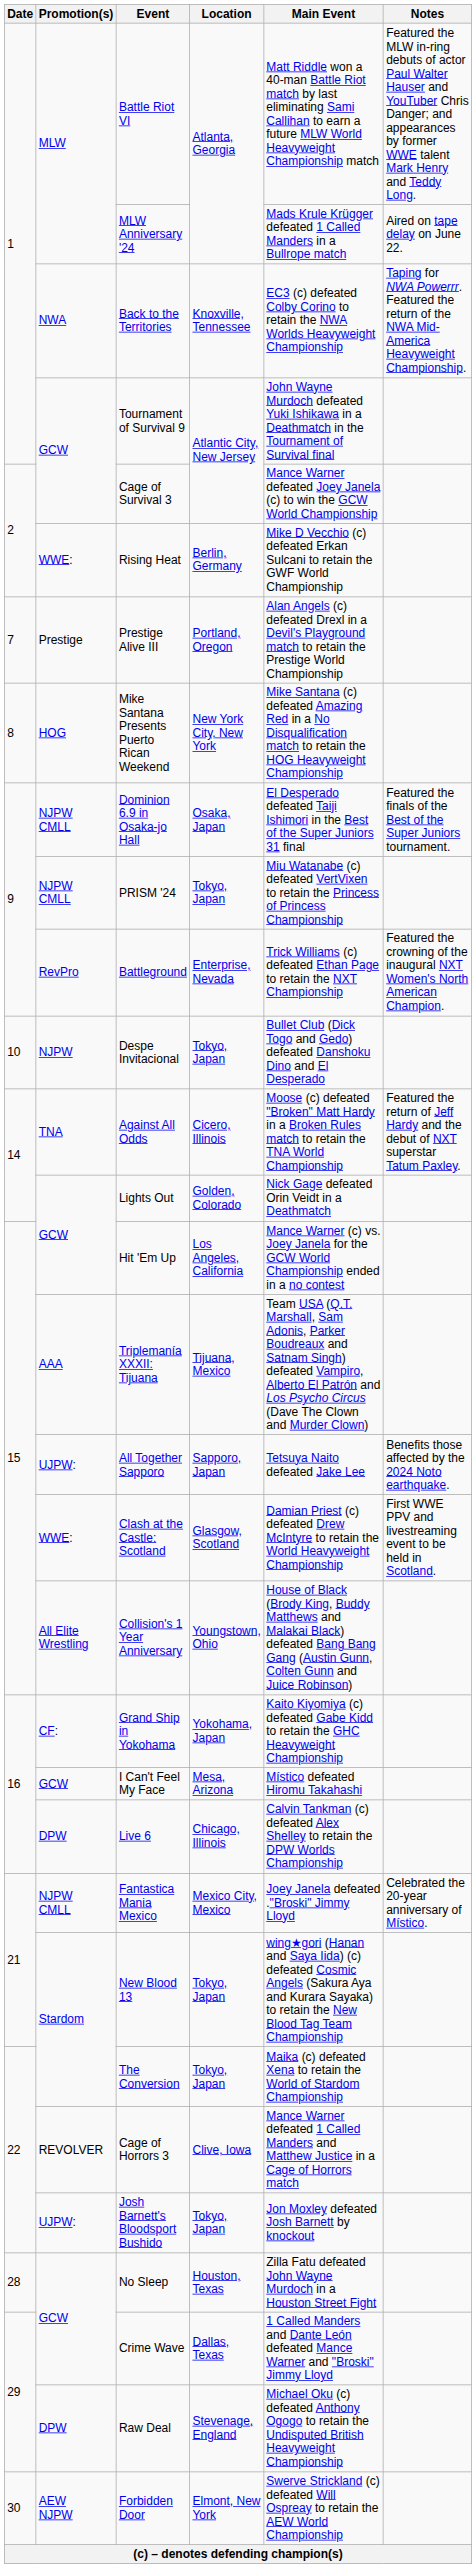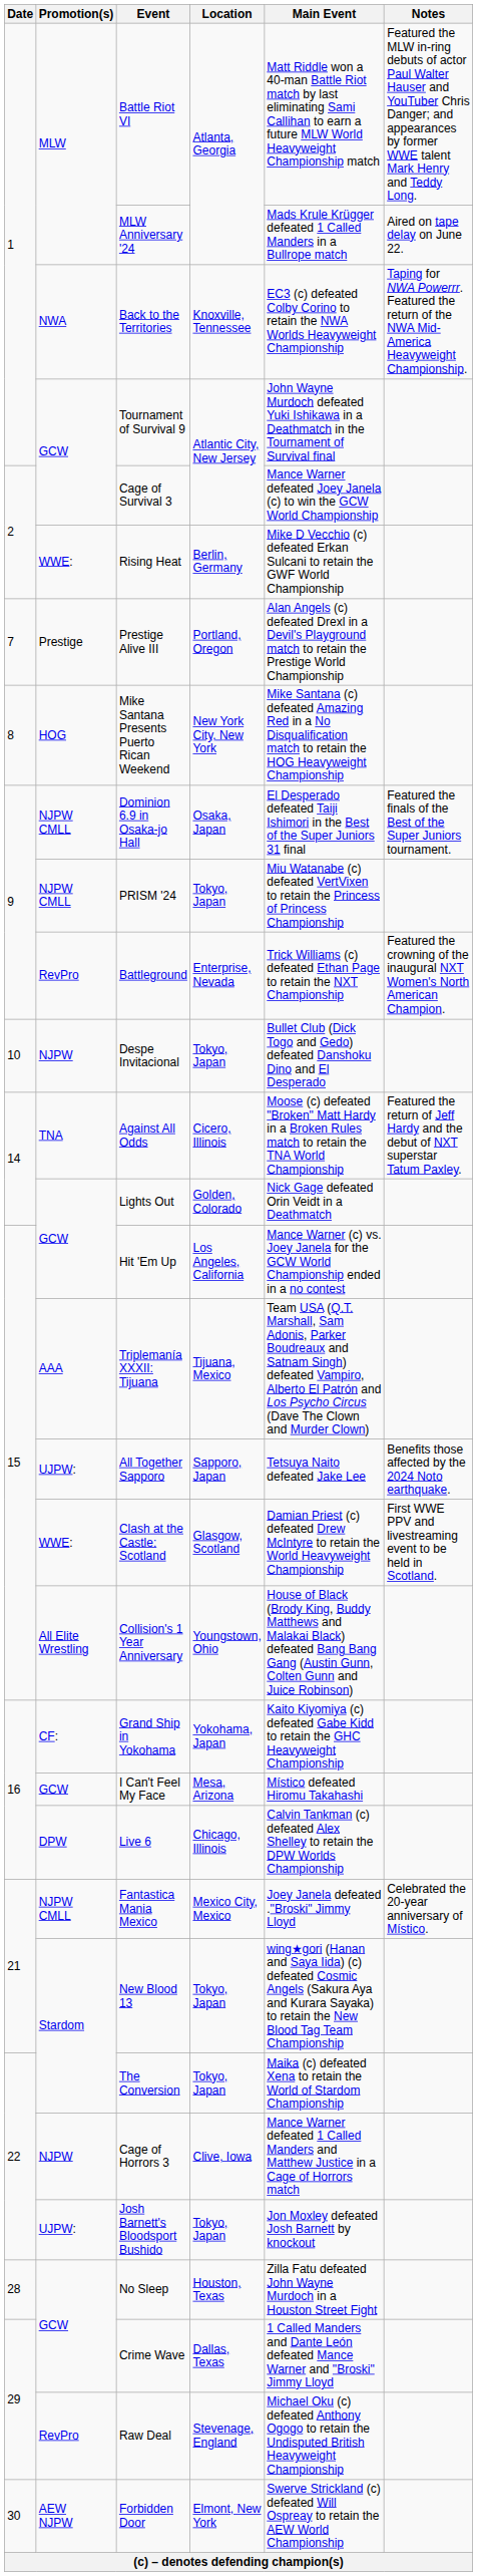Cage of Horrors 3 | Promotion(s): REVOLVER -> NJPW
Raw Deal | Promotion(s): DPW -> RevPro
